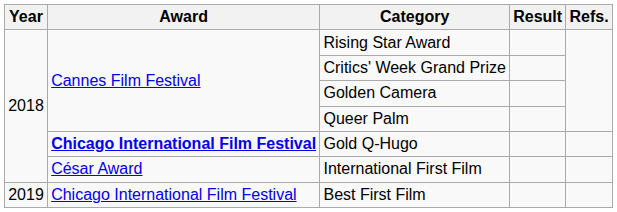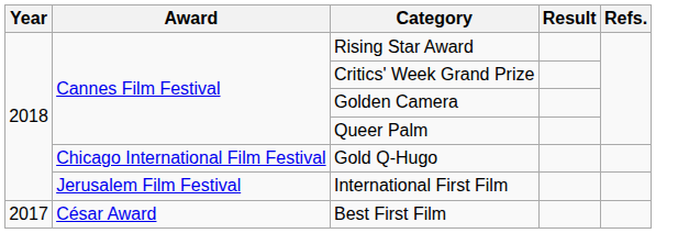Gold Q-Hugo | Award: bold -> normal
International First Film | Award: César Award -> Jerusalem Film Festival
Best First Film | Year: 2019 -> 2017
Best First Film | Award: Chicago International Film Festival -> César Award
